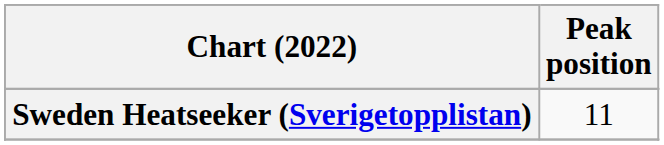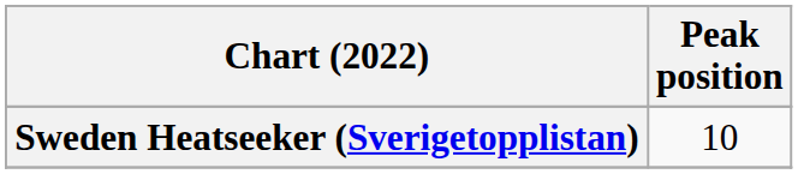Sweden Heatseeker (Sverigetopplistan) | Peak position: 11 -> 10
